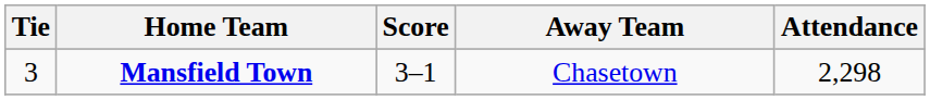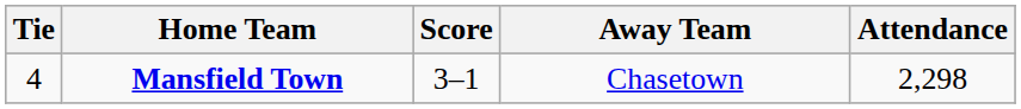Mansfield Town | Tie: 3 -> 4
